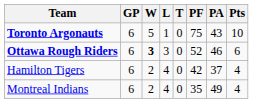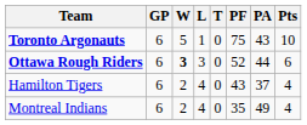Ottawa Rough Riders | PA: 46 -> 44
Hamilton Tigers | PF: 42 -> 43
